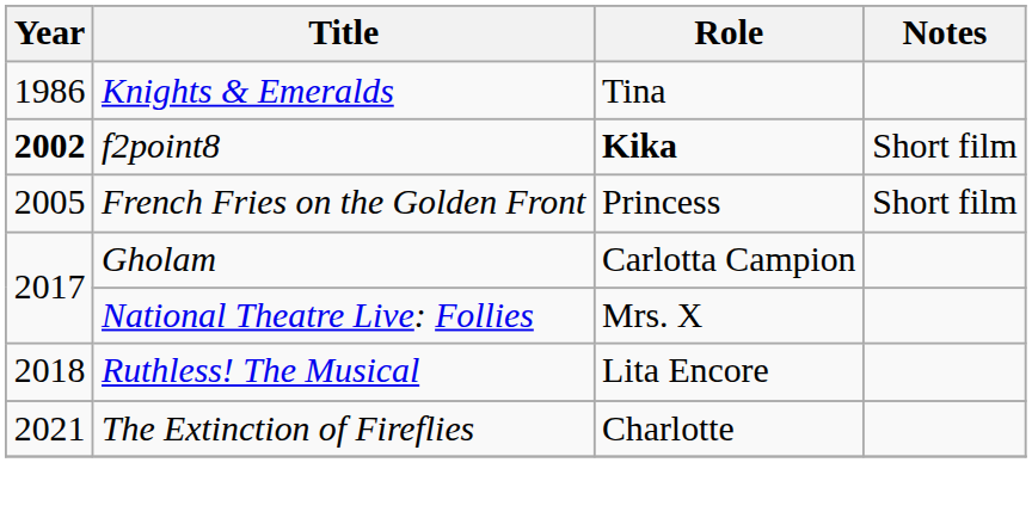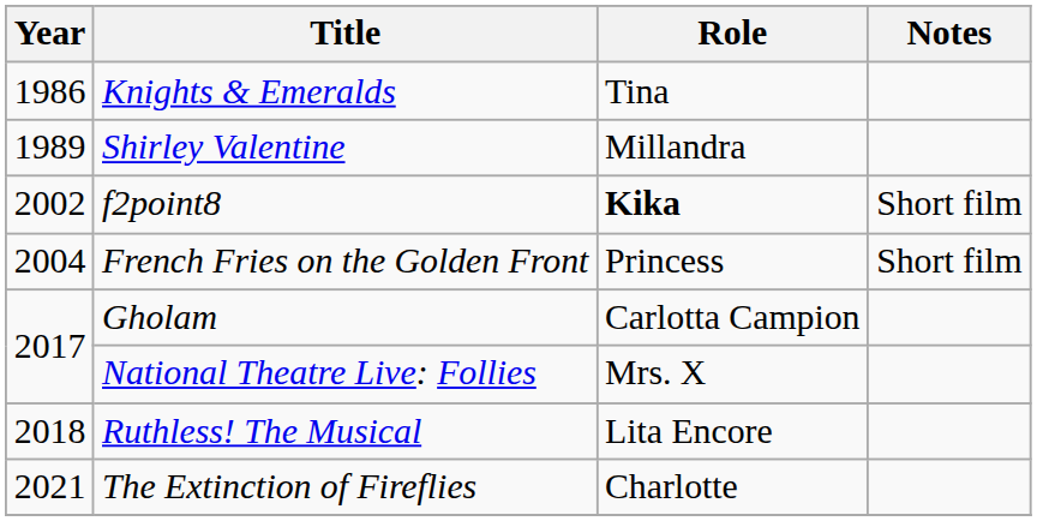+ row: 1989 | Shirley Valentine | Millandra
f2point8 | Year: bold -> normal
French Fries on the Golden Front | Year: 2005 -> 2004
